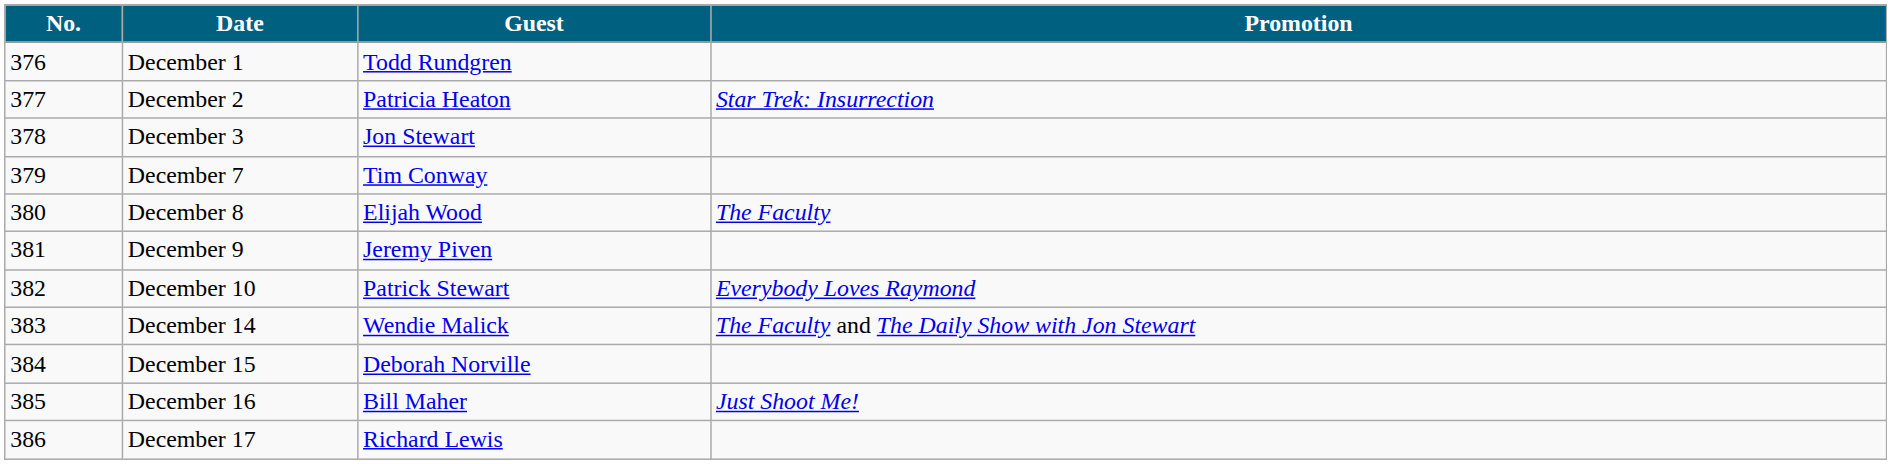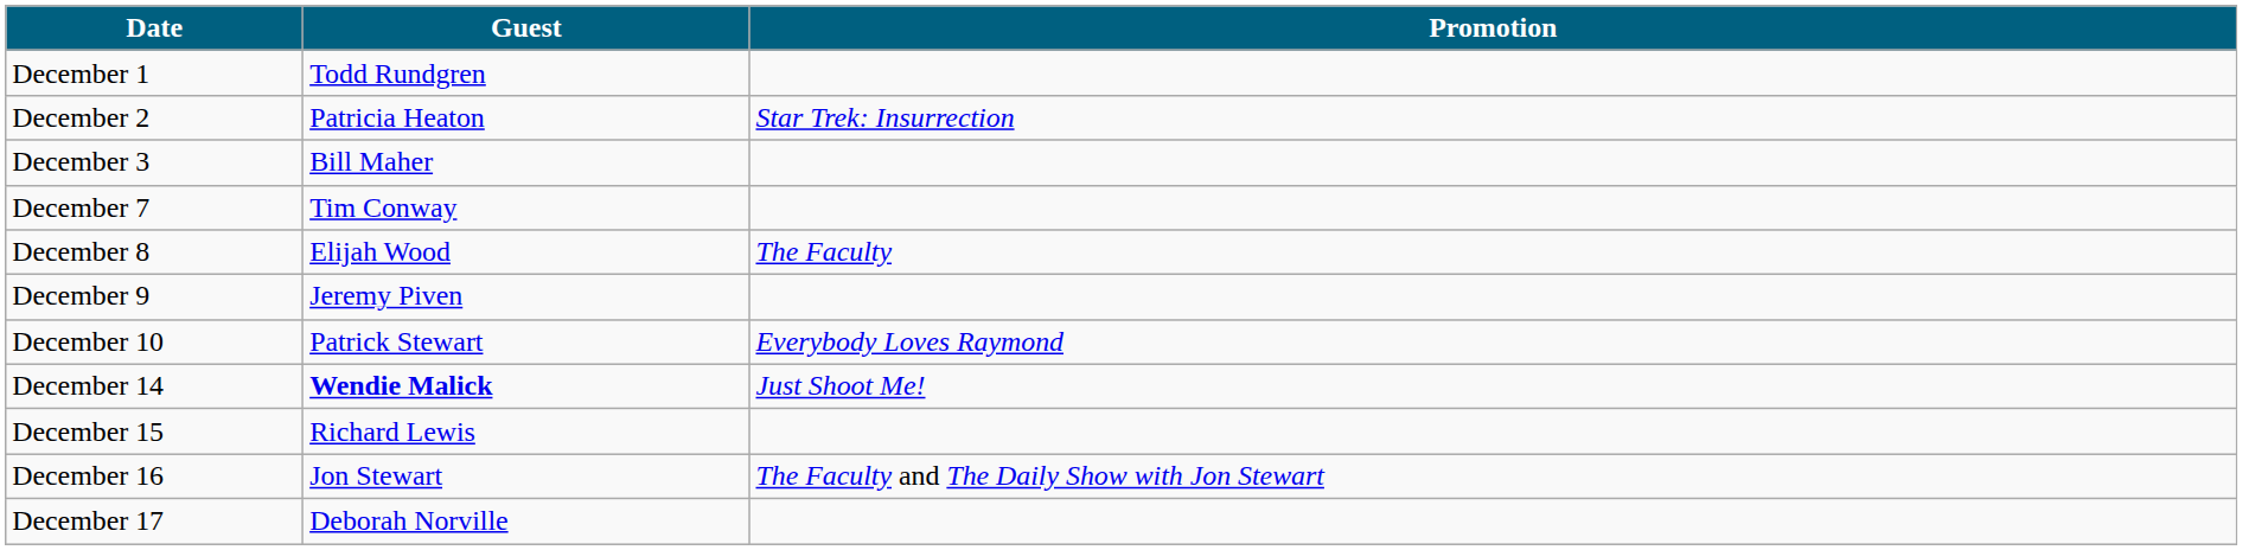- column: No. | 376 | 377 | 378 | 379 | 380 | 381 | 382 | 383 | 384 | 385 | 386
December 3 | Guest: Jon Stewart -> Bill Maher
December 14 | Guest: normal -> bold
December 14 | Promotion: The Faculty and The Daily Show with Jon Stewart -> Just Shoot Me!
December 15 | Guest: Deborah Norville -> Richard Lewis
December 16 | Guest: Bill Maher -> Jon Stewart
December 16 | Promotion: Just Shoot Me! -> The Faculty and The Daily Show with Jon Stewart
December 17 | Guest: Richard Lewis -> Deborah Norville
